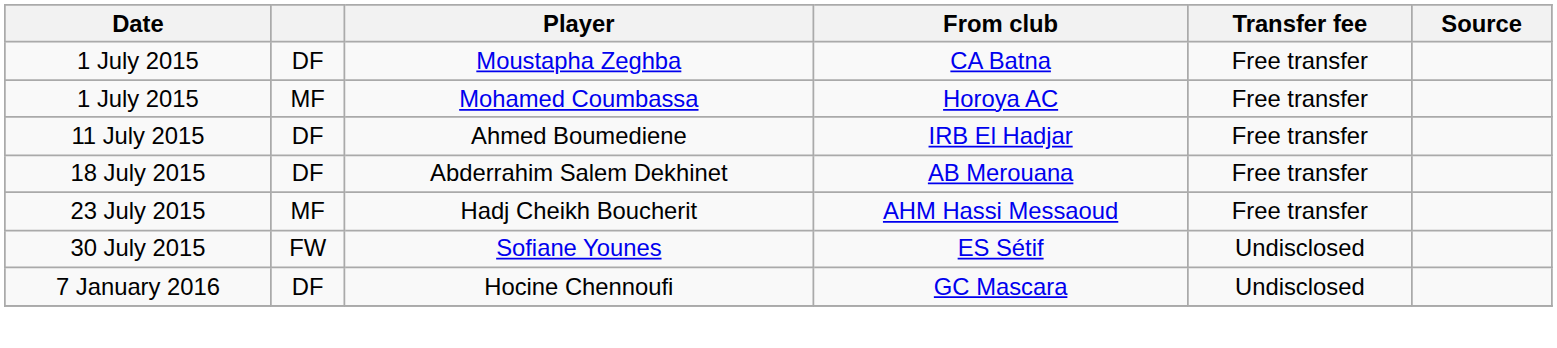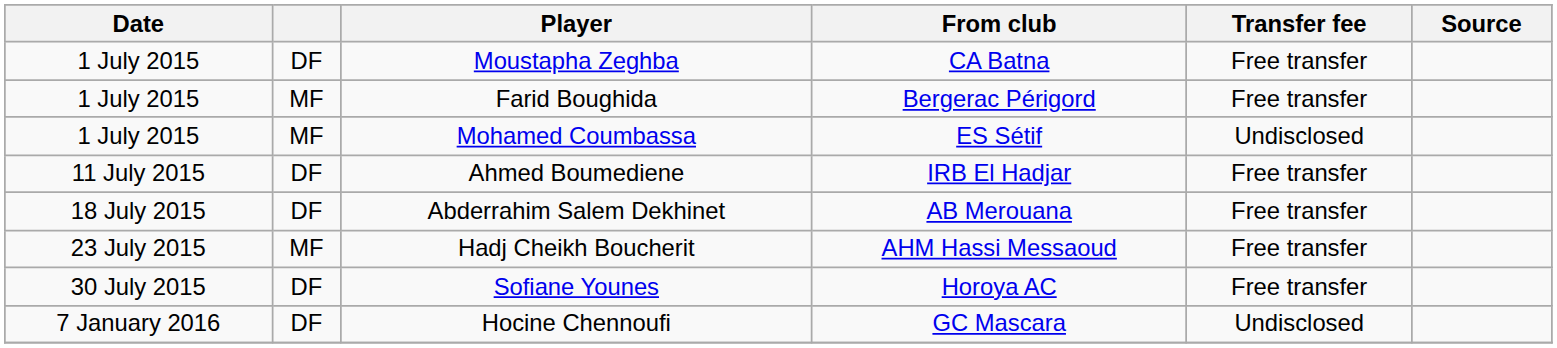+ row: 1 July 2015 | MF | Farid Boughida | Bergerac Périgord | Free transfer
Mohamed Coumbassa | From club: Horoya AC -> ES Sétif
Mohamed Coumbassa | Transfer fee: Free transfer -> Undisclosed
Sofiane Younes | column 2: FW -> DF
Sofiane Younes | From club: ES Sétif -> Horoya AC
Sofiane Younes | Transfer fee: Undisclosed -> Free transfer
